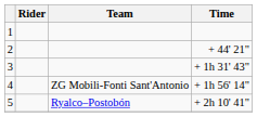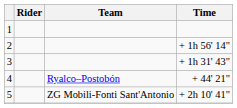2 | Time: + 44' 21" -> + 1h 56' 14"
4 | Team: ZG Mobili-Fonti Sant'Antonio -> Ryalco–Postobón
4 | Time: + 1h 56' 14" -> + 44' 21"
5 | Team: Ryalco–Postobón -> ZG Mobili-Fonti Sant'Antonio
